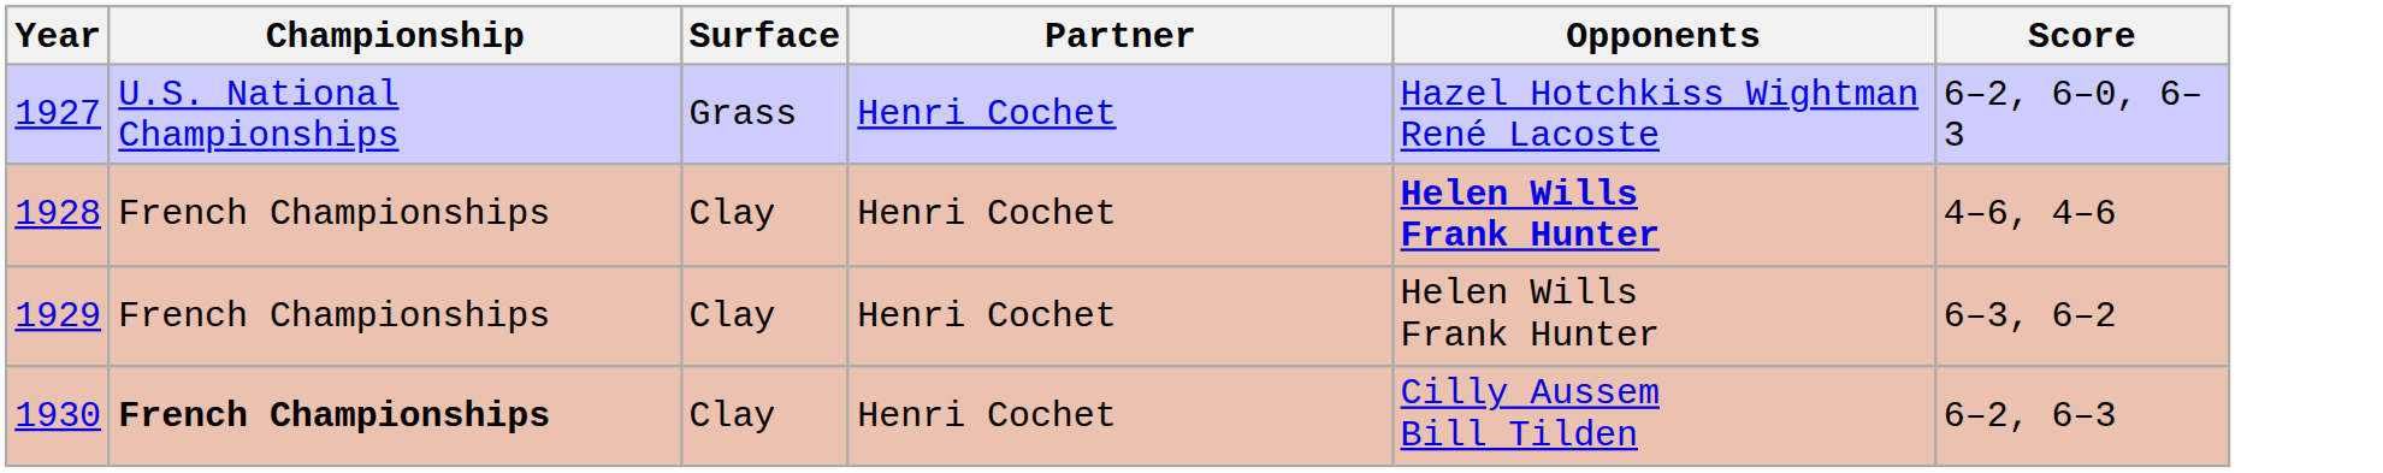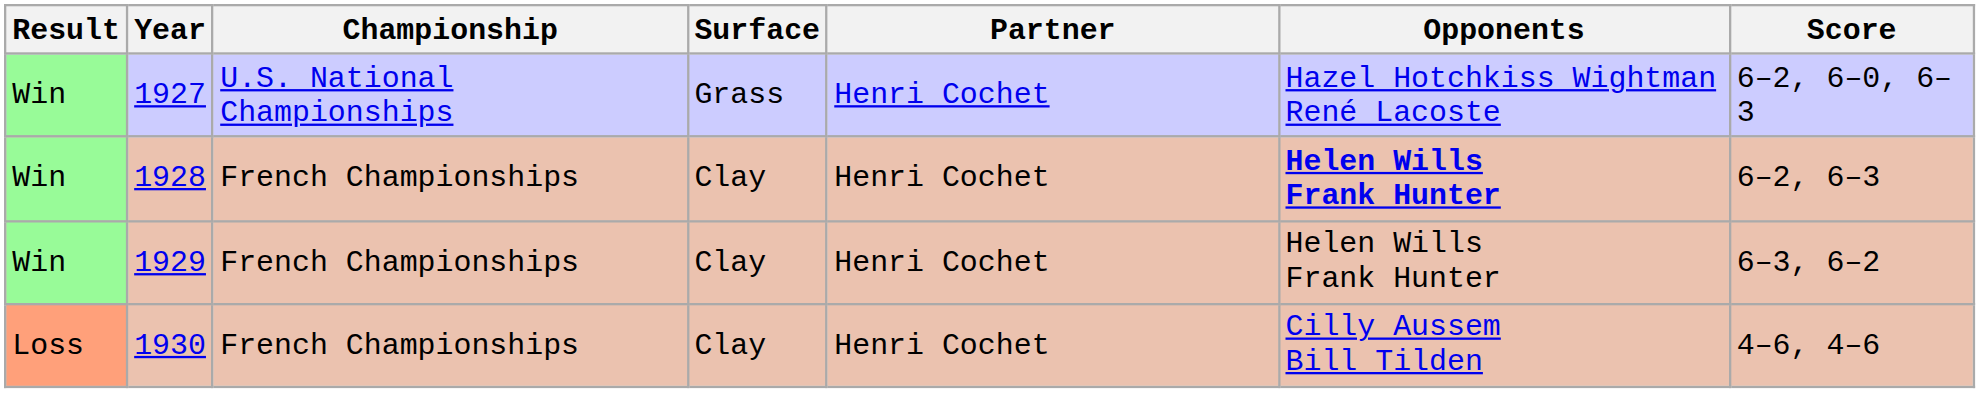+ column: Result | Win | Win | Win | Loss
1928 | Score: 4–6, 4–6 -> 6–2, 6–3
1930 | Championship: bold -> normal
1930 | Score: 6–2, 6–3 -> 4–6, 4–6
